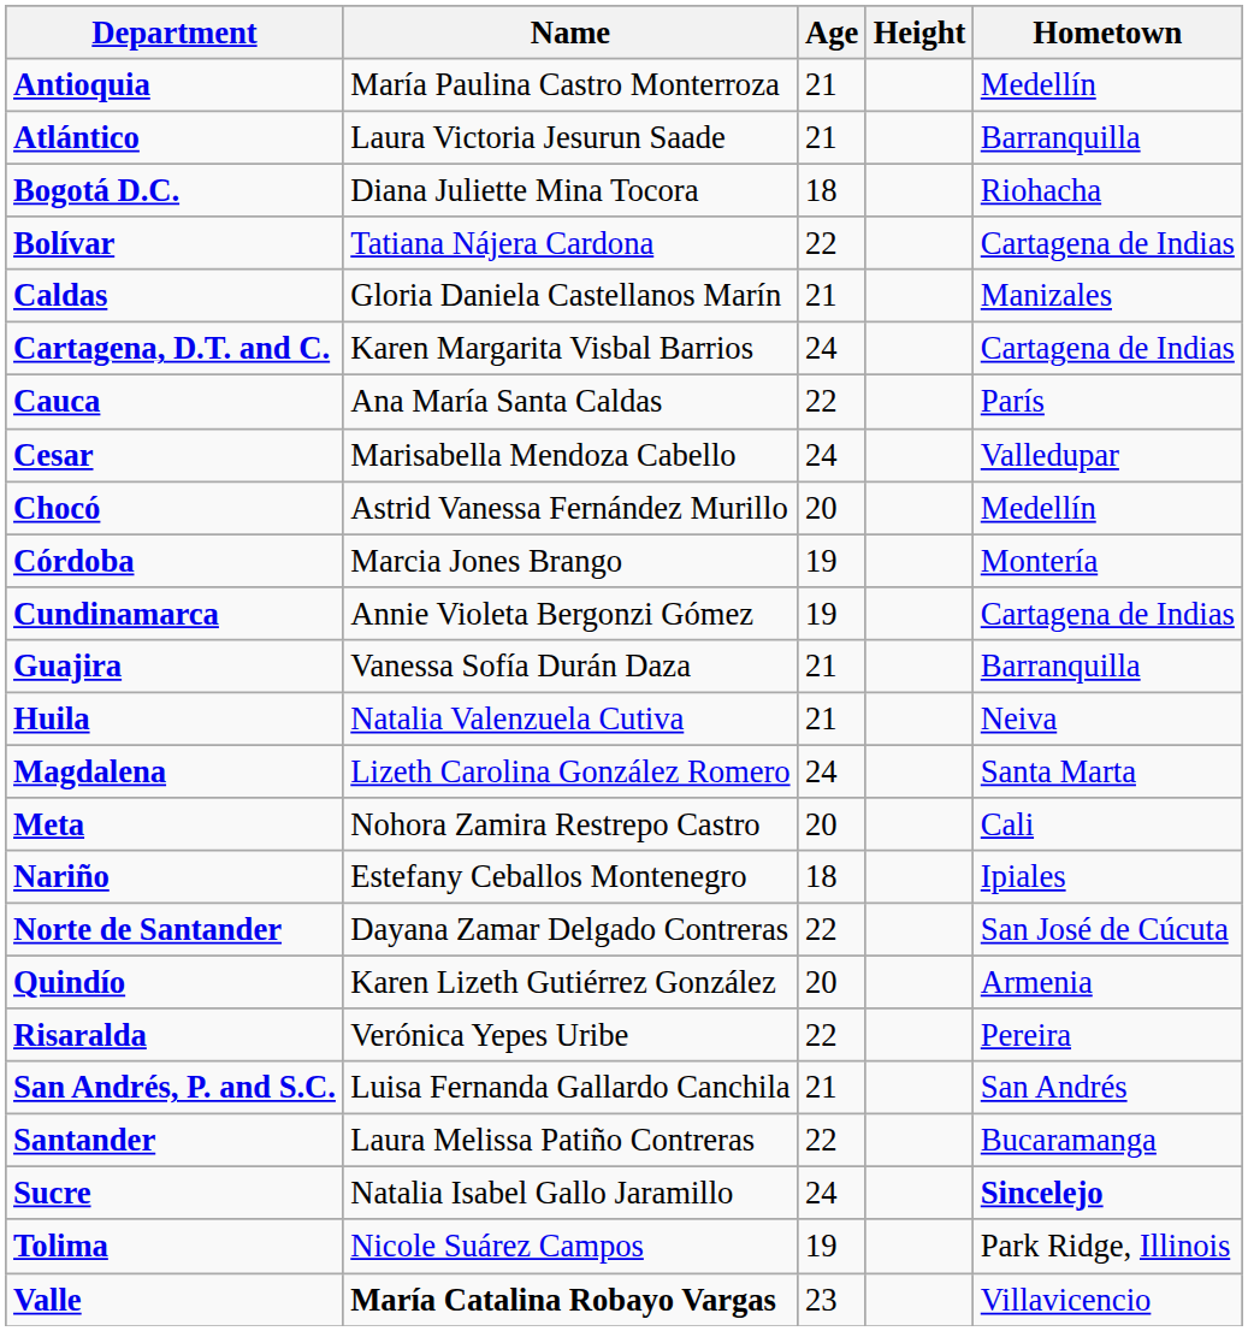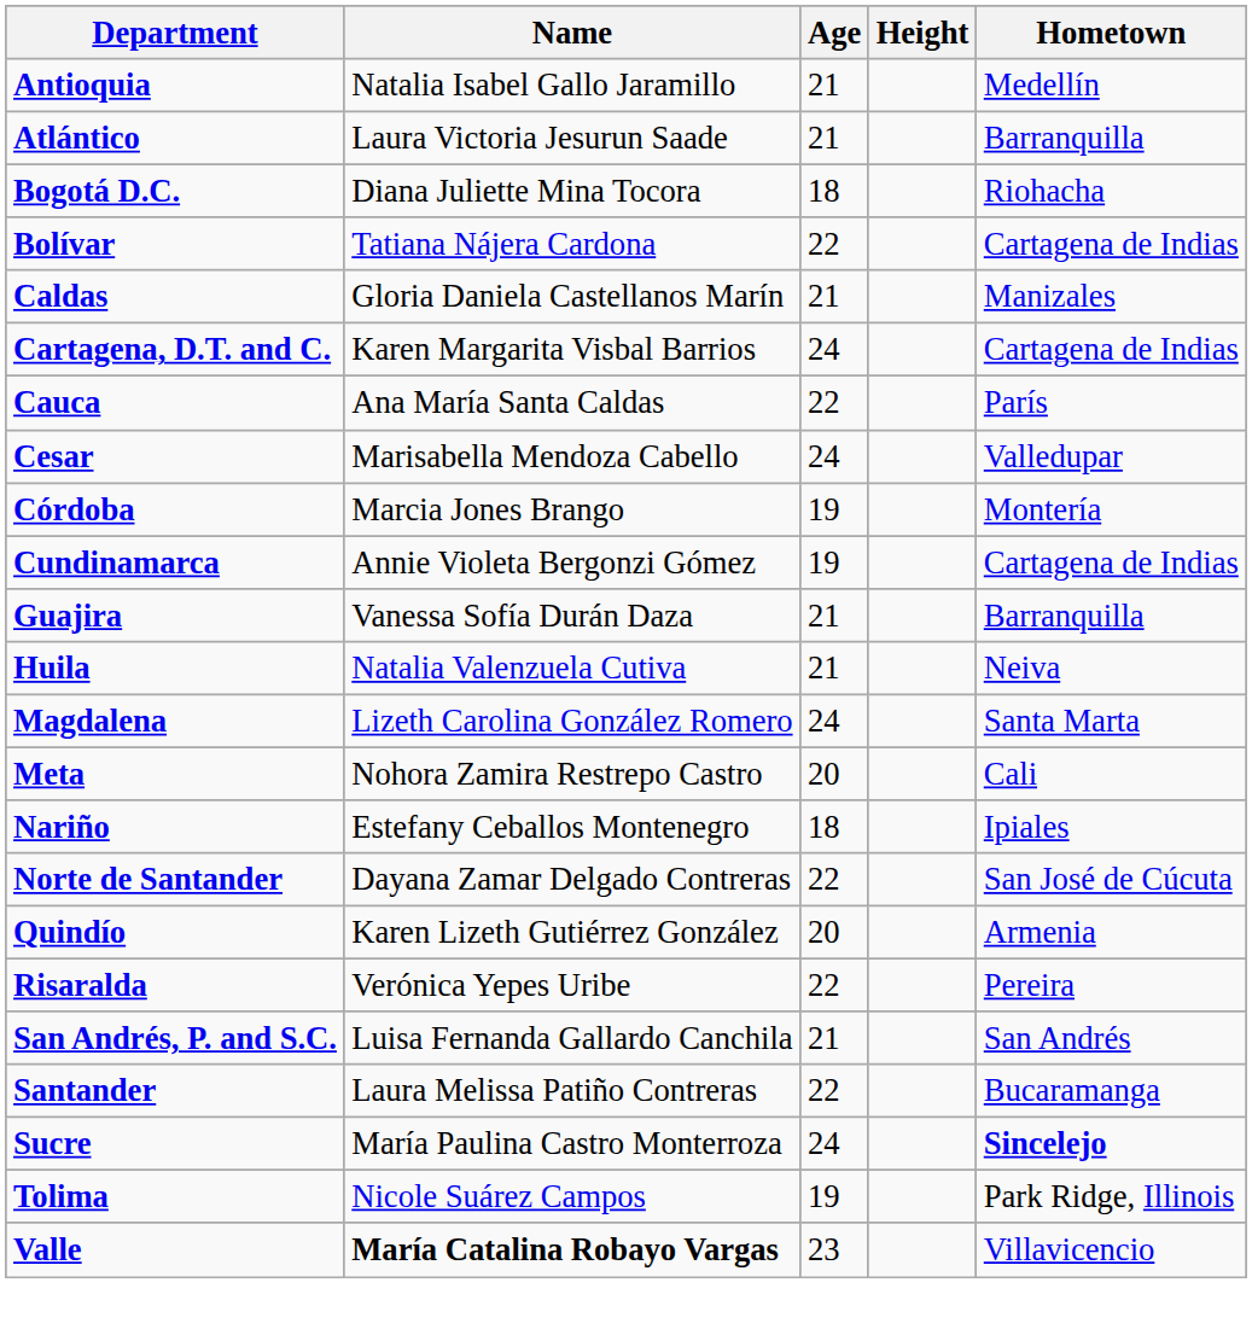Antioquia | Name: María Paulina Castro Monterroza -> Natalia Isabel Gallo Jaramillo
- row: Chocó | Astrid Vanessa Fernández Murillo | 20 | Medellín
Sucre | Name: Natalia Isabel Gallo Jaramillo -> María Paulina Castro Monterroza
